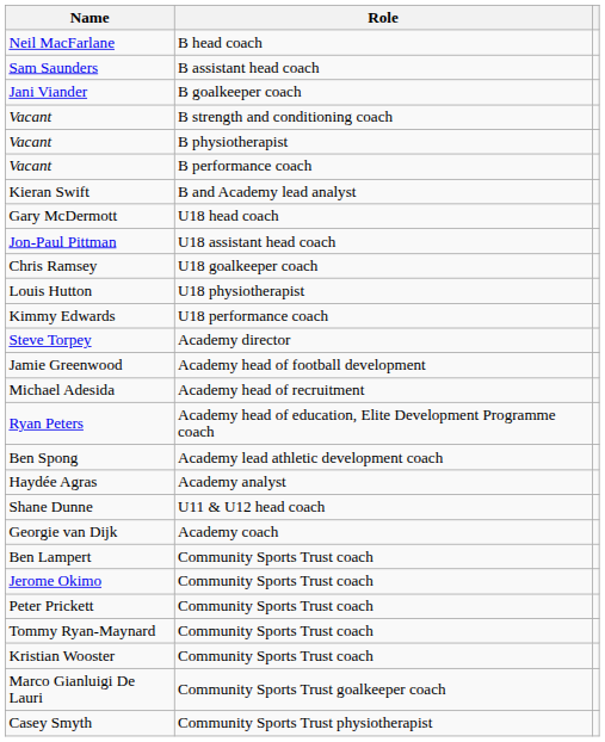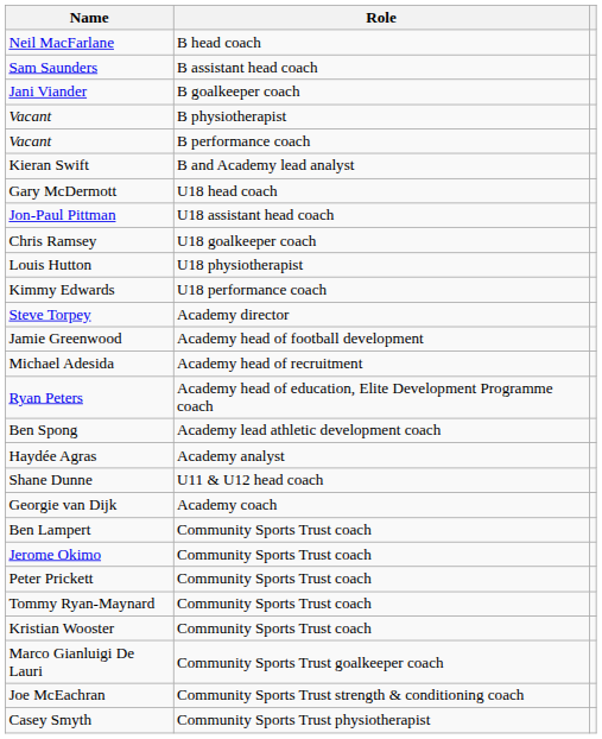- row: Vacant | B strength and conditioning coach
+ row: Joe McEachran | Community Sports Trust strength & conditioning coach
